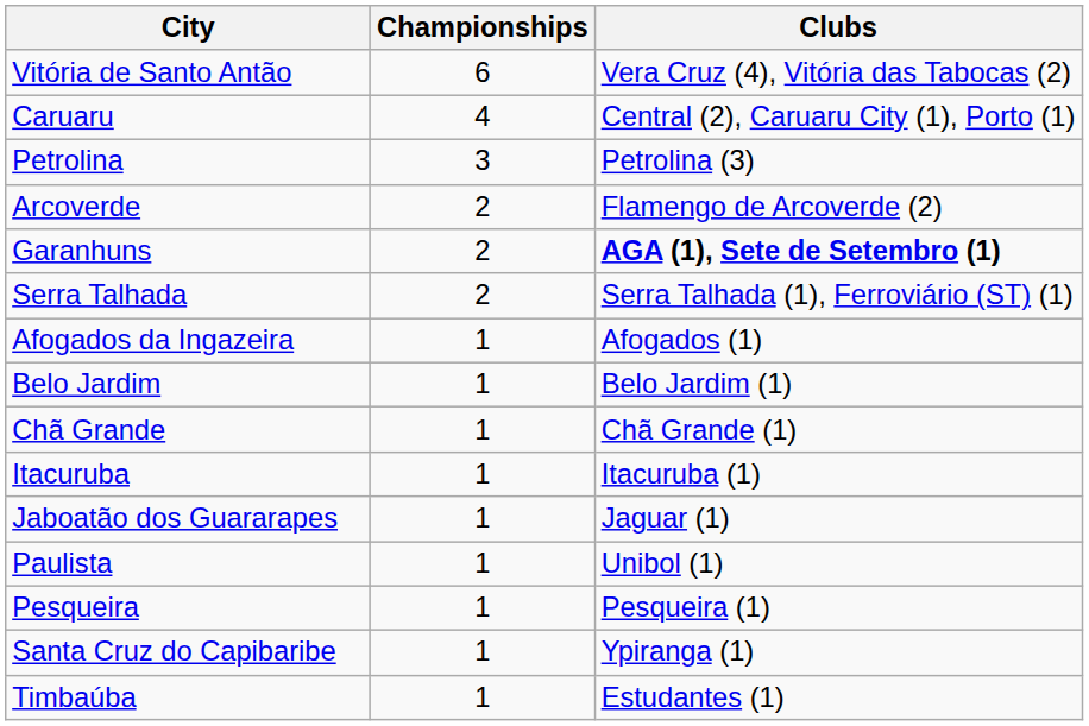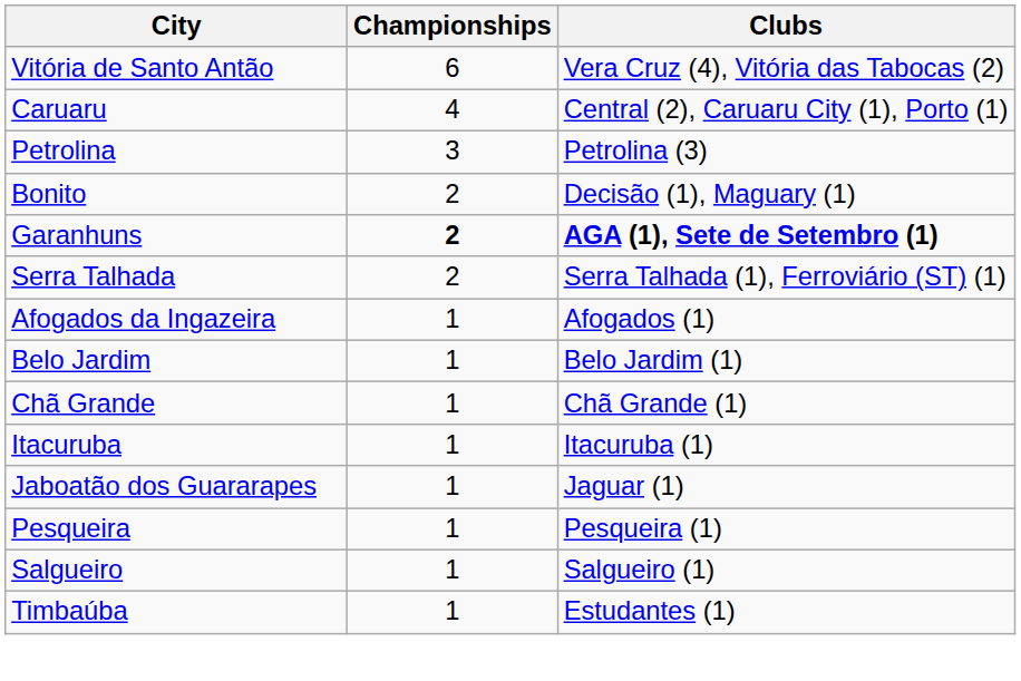- row: Arcoverde | 2 | Flamengo de Arcoverde (2)
+ row: Bonito | 2 | Decisão (1), Maguary (1)
Garanhuns | Championships: normal -> bold
- row: Paulista | 1 | Unibol (1)
+ row: Salgueiro | 1 | Salgueiro (1)
- row: Santa Cruz do Capibaribe | 1 | Ypiranga (1)
